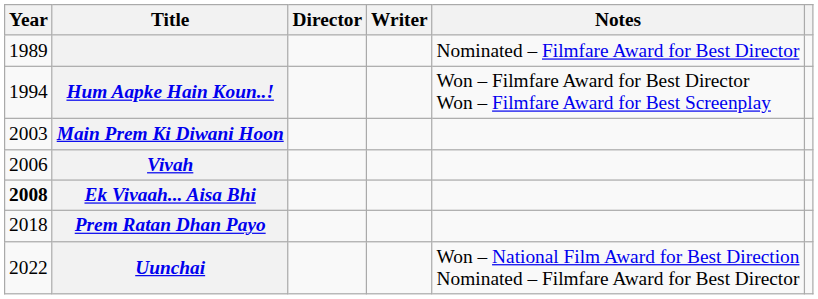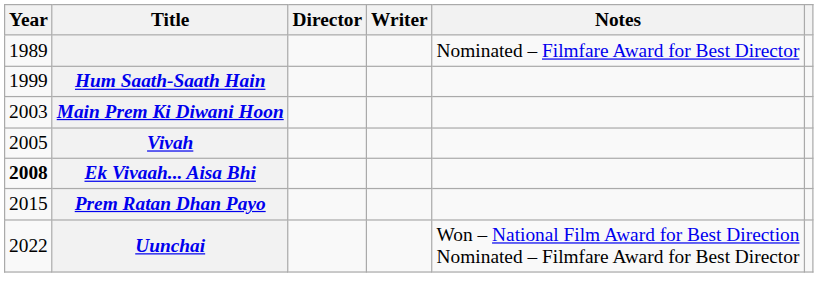- row: 1994 | Hum Aapke Hain Koun..! | Won – Filmfare Award for Best Director Won – Filmfare Award for Best Screenplay
+ row: 1999 | Hum Saath-Saath Hain
Vivah | Year: 2006 -> 2005
Prem Ratan Dhan Payo | Year: 2018 -> 2015
